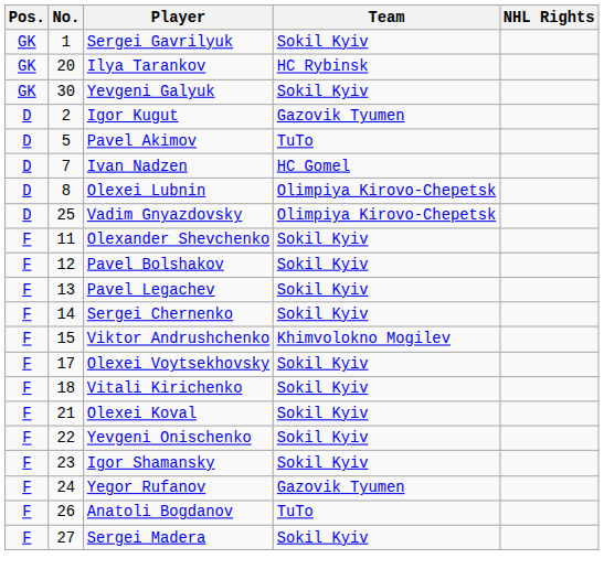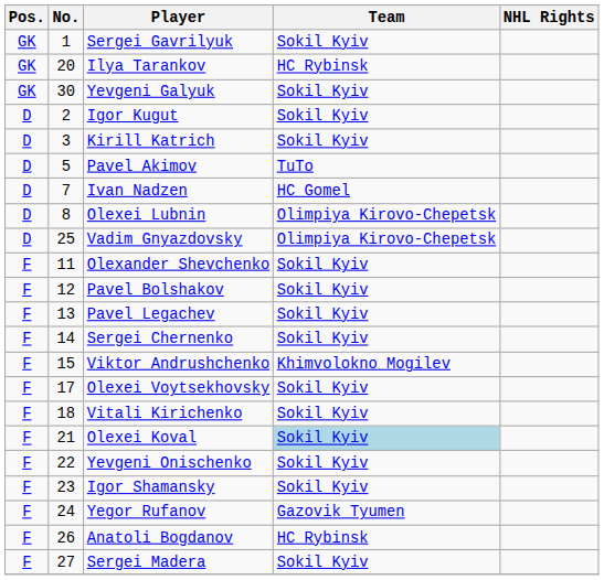Igor Kugut | Team: Gazovik Tyumen -> Sokil Kyiv
+ row: D | 3 | Kirill Katrich | Sokil Kyiv
Olexei Koval | Team: no background -> lightblue background
Anatoli Bogdanov | Team: TuTo -> HC Rybinsk
